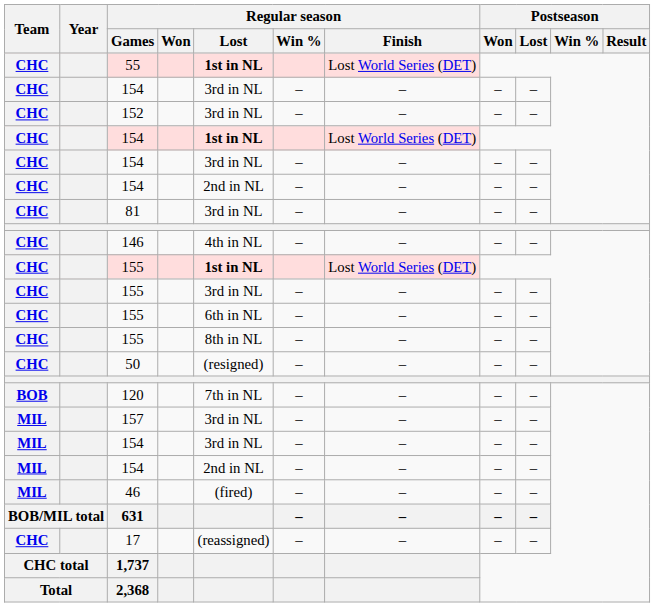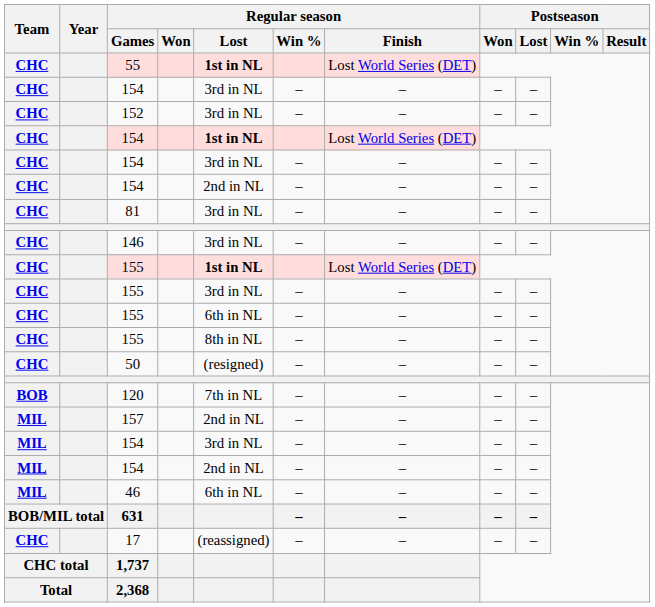146 | Regular season / Lost: 4th in NL -> 3rd in NL
157 | Regular season / Lost: 3rd in NL -> 2nd in NL
46 | Regular season / Lost: (fired) -> 6th in NL
